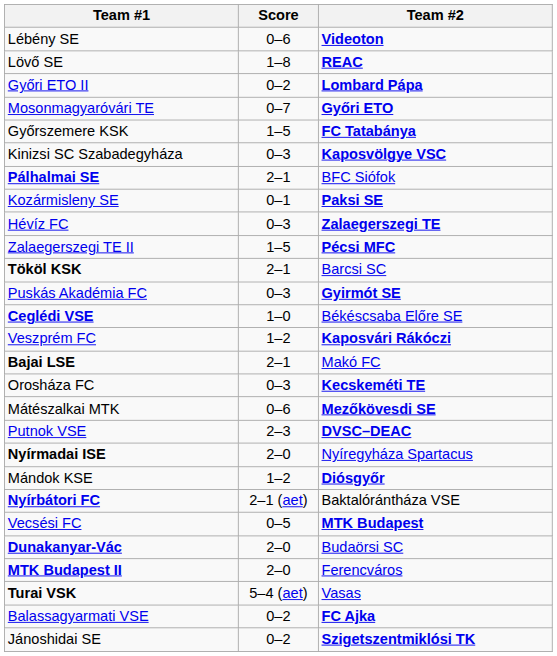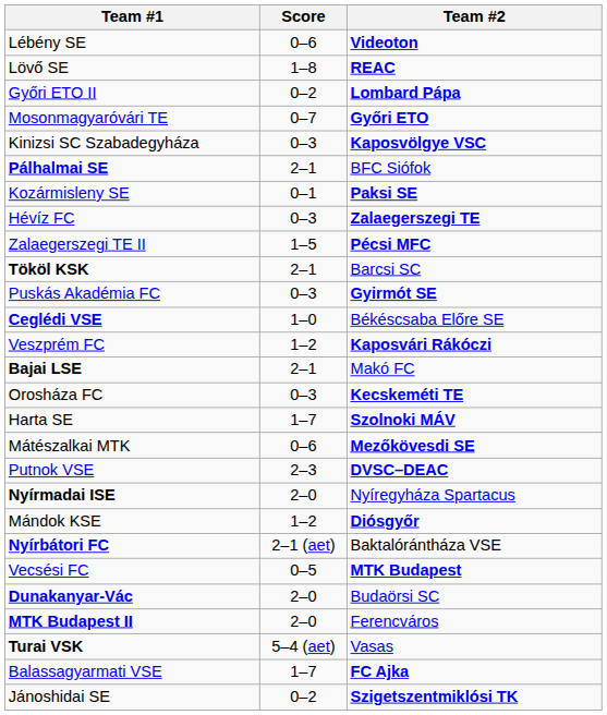- row: Győrszemere KSK | 1–5 | FC Tatabánya
+ row: Harta SE | 1–7 | Szolnoki MÁV
Balassagyarmati VSE | Score: 0–2 -> 1–7
